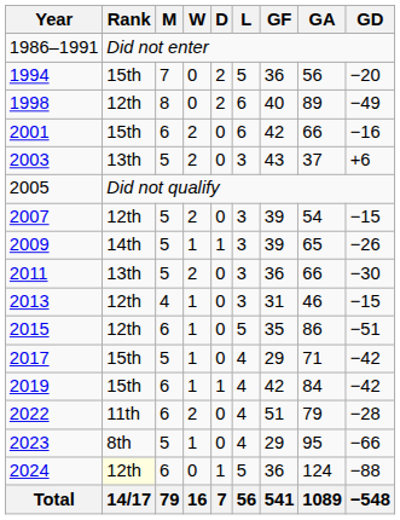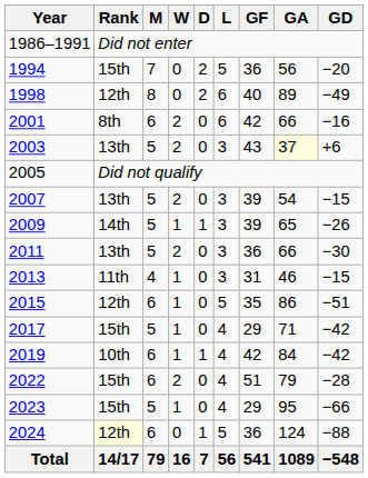2001 | Rank: 15th -> 8th
2003 | GA: no background -> lightyellow background
2007 | Rank: 12th -> 13th
2013 | Rank: 12th -> 11th
2019 | Rank: 15th -> 10th
2022 | Rank: 11th -> 15th
2023 | Rank: 8th -> 15th
